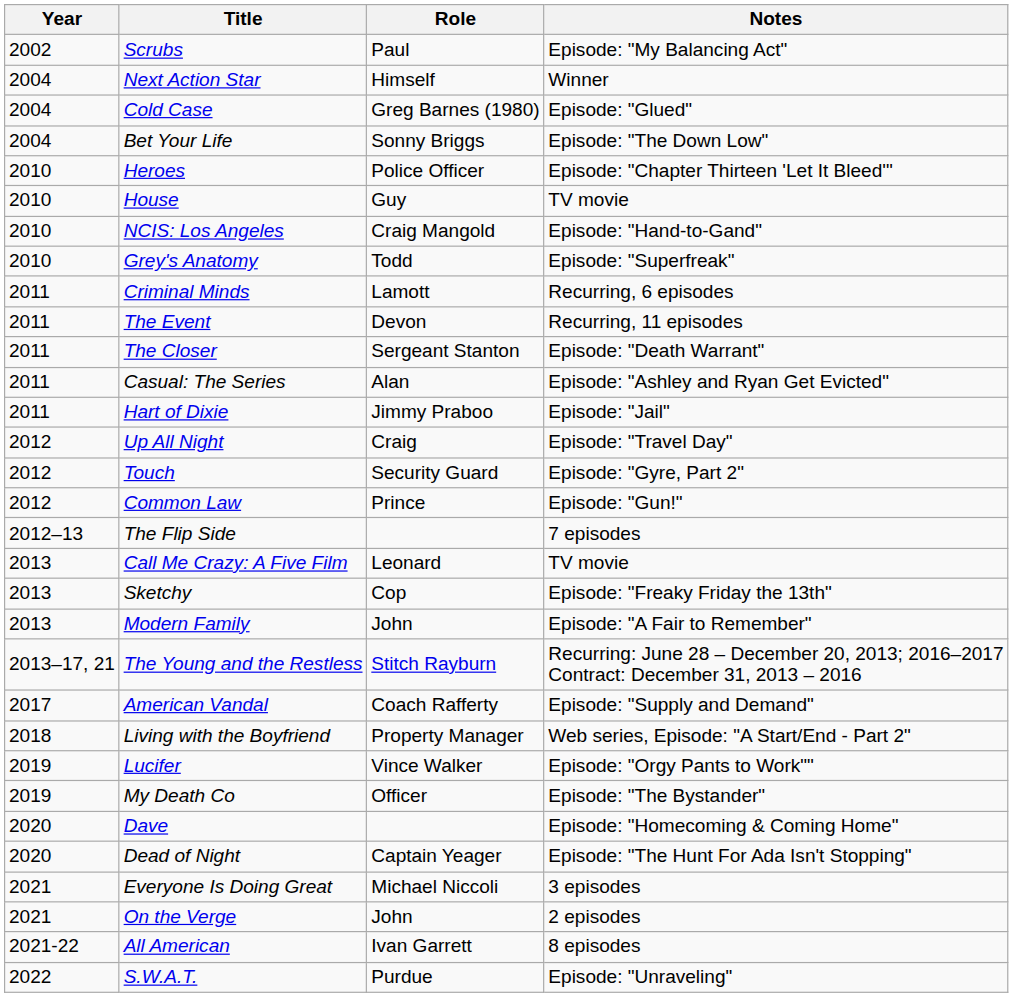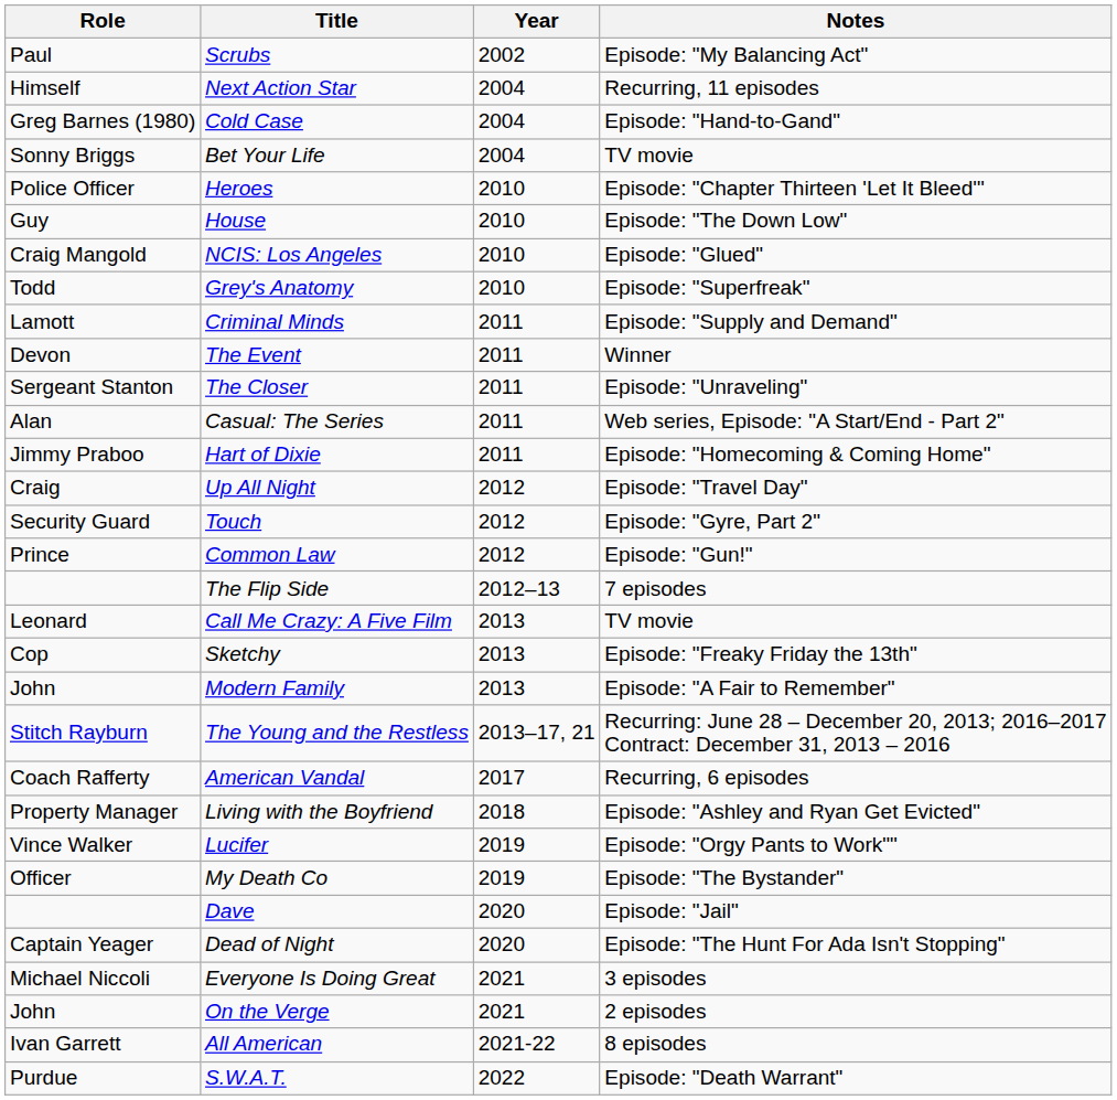columns swapped: Year <-> Role
Next Action Star | Notes: Winner -> Recurring, 11 episodes
Cold Case | Notes: Episode: "Glued" -> Episode: "Hand-to-Gand"
Bet Your Life | Notes: Episode: "The Down Low" -> TV movie
House | Notes: TV movie -> Episode: "The Down Low"
NCIS: Los Angeles | Notes: Episode: "Hand-to-Gand" -> Episode: "Glued"
Criminal Minds | Notes: Recurring, 6 episodes -> Episode: "Supply and Demand"
The Event | Notes: Recurring, 11 episodes -> Winner
The Closer | Notes: Episode: "Death Warrant" -> Episode: "Unraveling"
Casual: The Series | Notes: Episode: "Ashley and Ryan Get Evicted" -> Web series, Episode: "A Start/End - Part 2"
Hart of Dixie | Notes: Episode: "Jail" -> Episode: "Homecoming & Coming Home"
American Vandal | Notes: Episode: "Supply and Demand" -> Recurring, 6 episodes
Living with the Boyfriend | Notes: Web series, Episode: "A Start/End - Part 2" -> Episode: "Ashley and Ryan Get Evicted"
Dave | Notes: Episode: "Homecoming & Coming Home" -> Episode: "Jail"
S.W.A.T. | Notes: Episode: "Unraveling" -> Episode: "Death Warrant"
